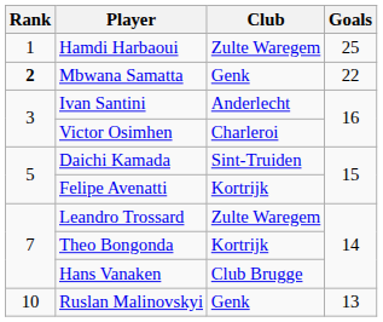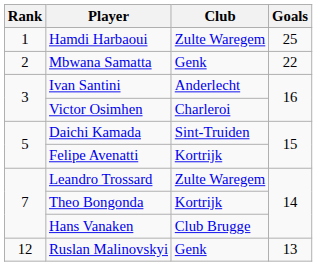Mbwana Samatta | Rank: bold -> normal
Ruslan Malinovskyi | Rank: 10 -> 12
